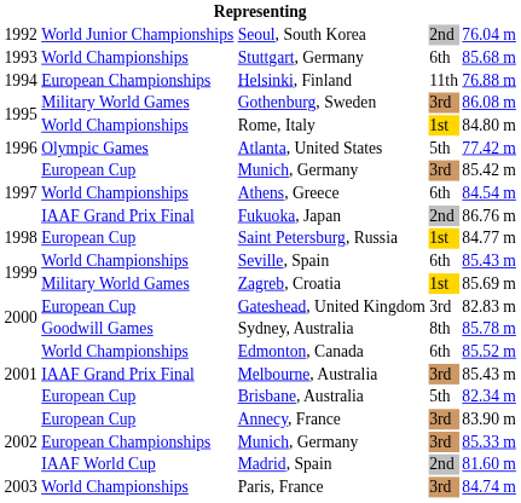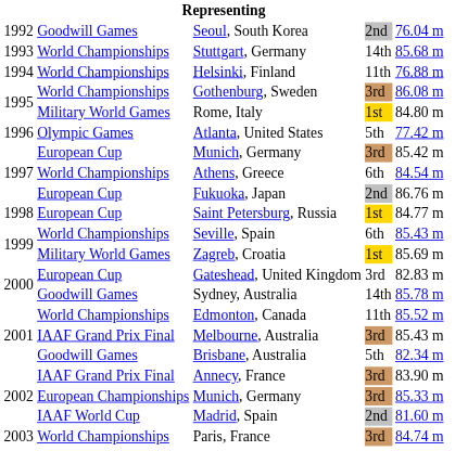Seoul, South Korea | column 2: World Junior Championships -> Goodwill Games
Stuttgart, Germany | column 4: 6th -> 14th
Helsinki, Finland | column 2: European Championships -> World Championships
Gothenburg, Sweden | column 2: Military World Games -> World Championships
Rome, Italy | column 2: World Championships -> Military World Games
Fukuoka, Japan | column 2: IAAF Grand Prix Final -> European Cup
Sydney, Australia | column 4: 8th -> 14th
Edmonton, Canada | column 4: 6th -> 11th
Brisbane, Australia | column 2: European Cup -> Goodwill Games
Annecy, France | column 2: European Cup -> IAAF Grand Prix Final
